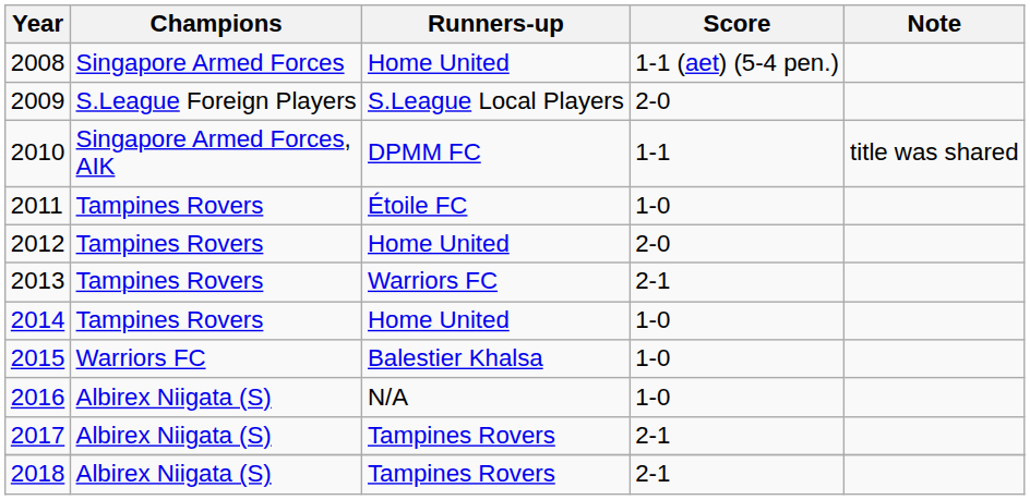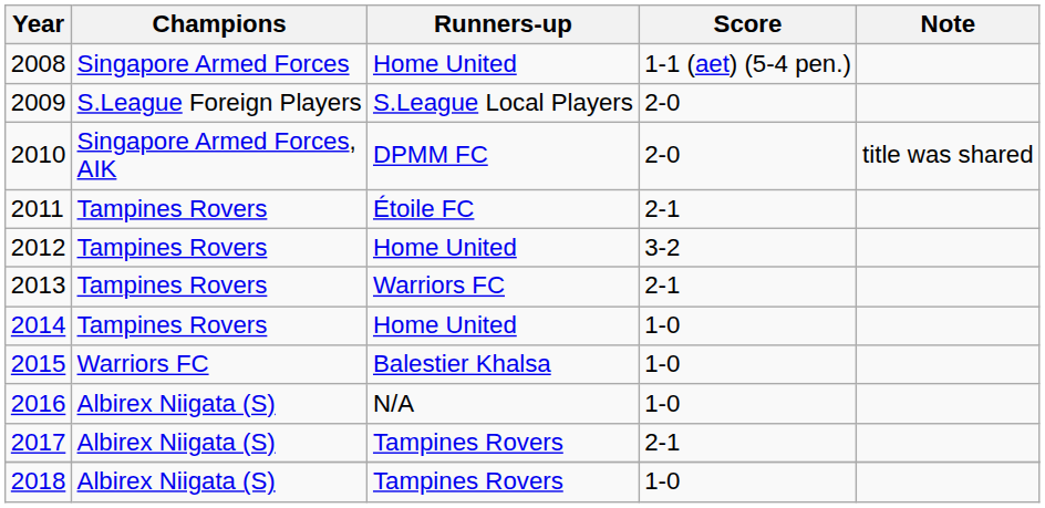2010 | Score: 1-1 -> 2-0
2011 | Score: 1-0 -> 2-1
2012 | Score: 2-0 -> 3-2
2018 | Score: 2-1 -> 1-0
